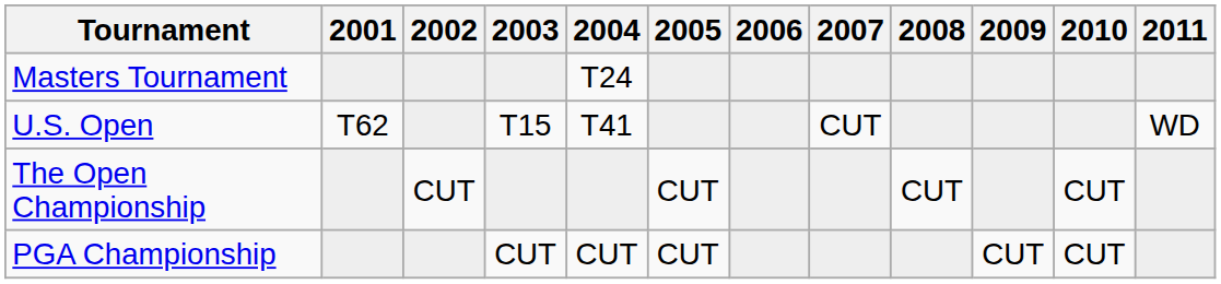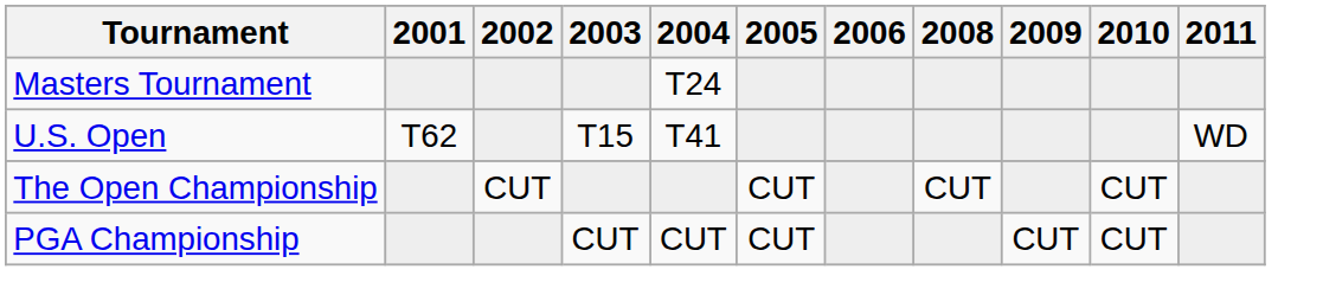- column: 2007 | CUT
